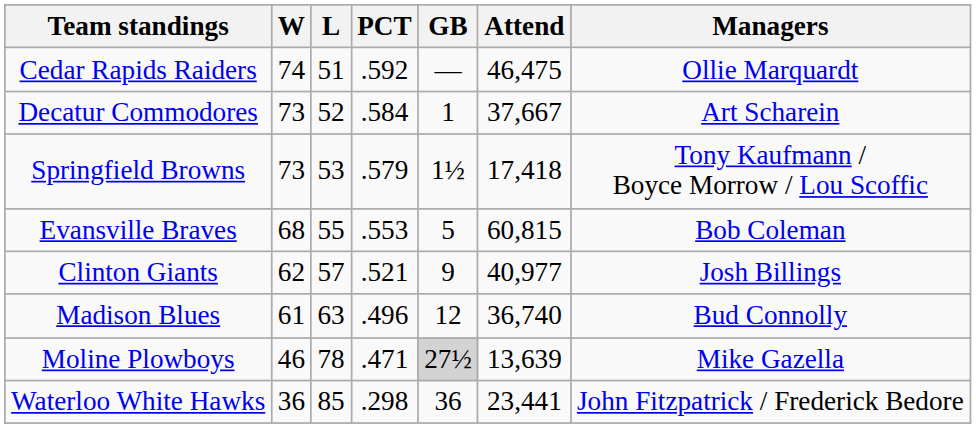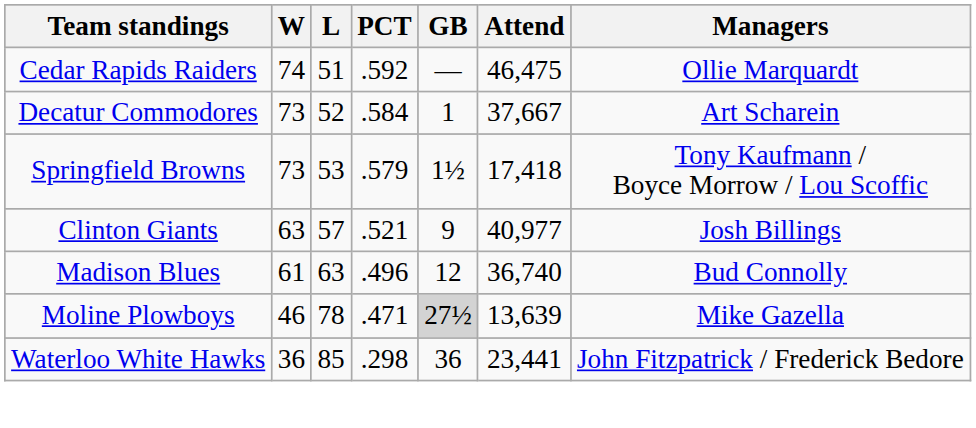- row: Evansville Braves | 68 | 55 | .553 | 5 | 60,815 | Bob Coleman
Clinton Giants | W: 62 -> 63
